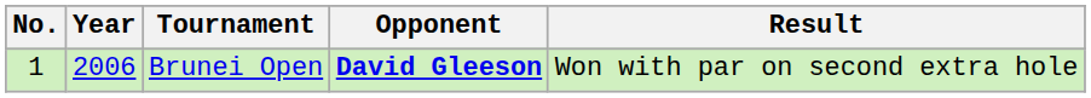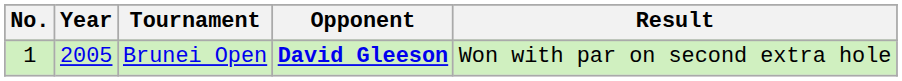Brunei Open | Year: 2006 -> 2005
